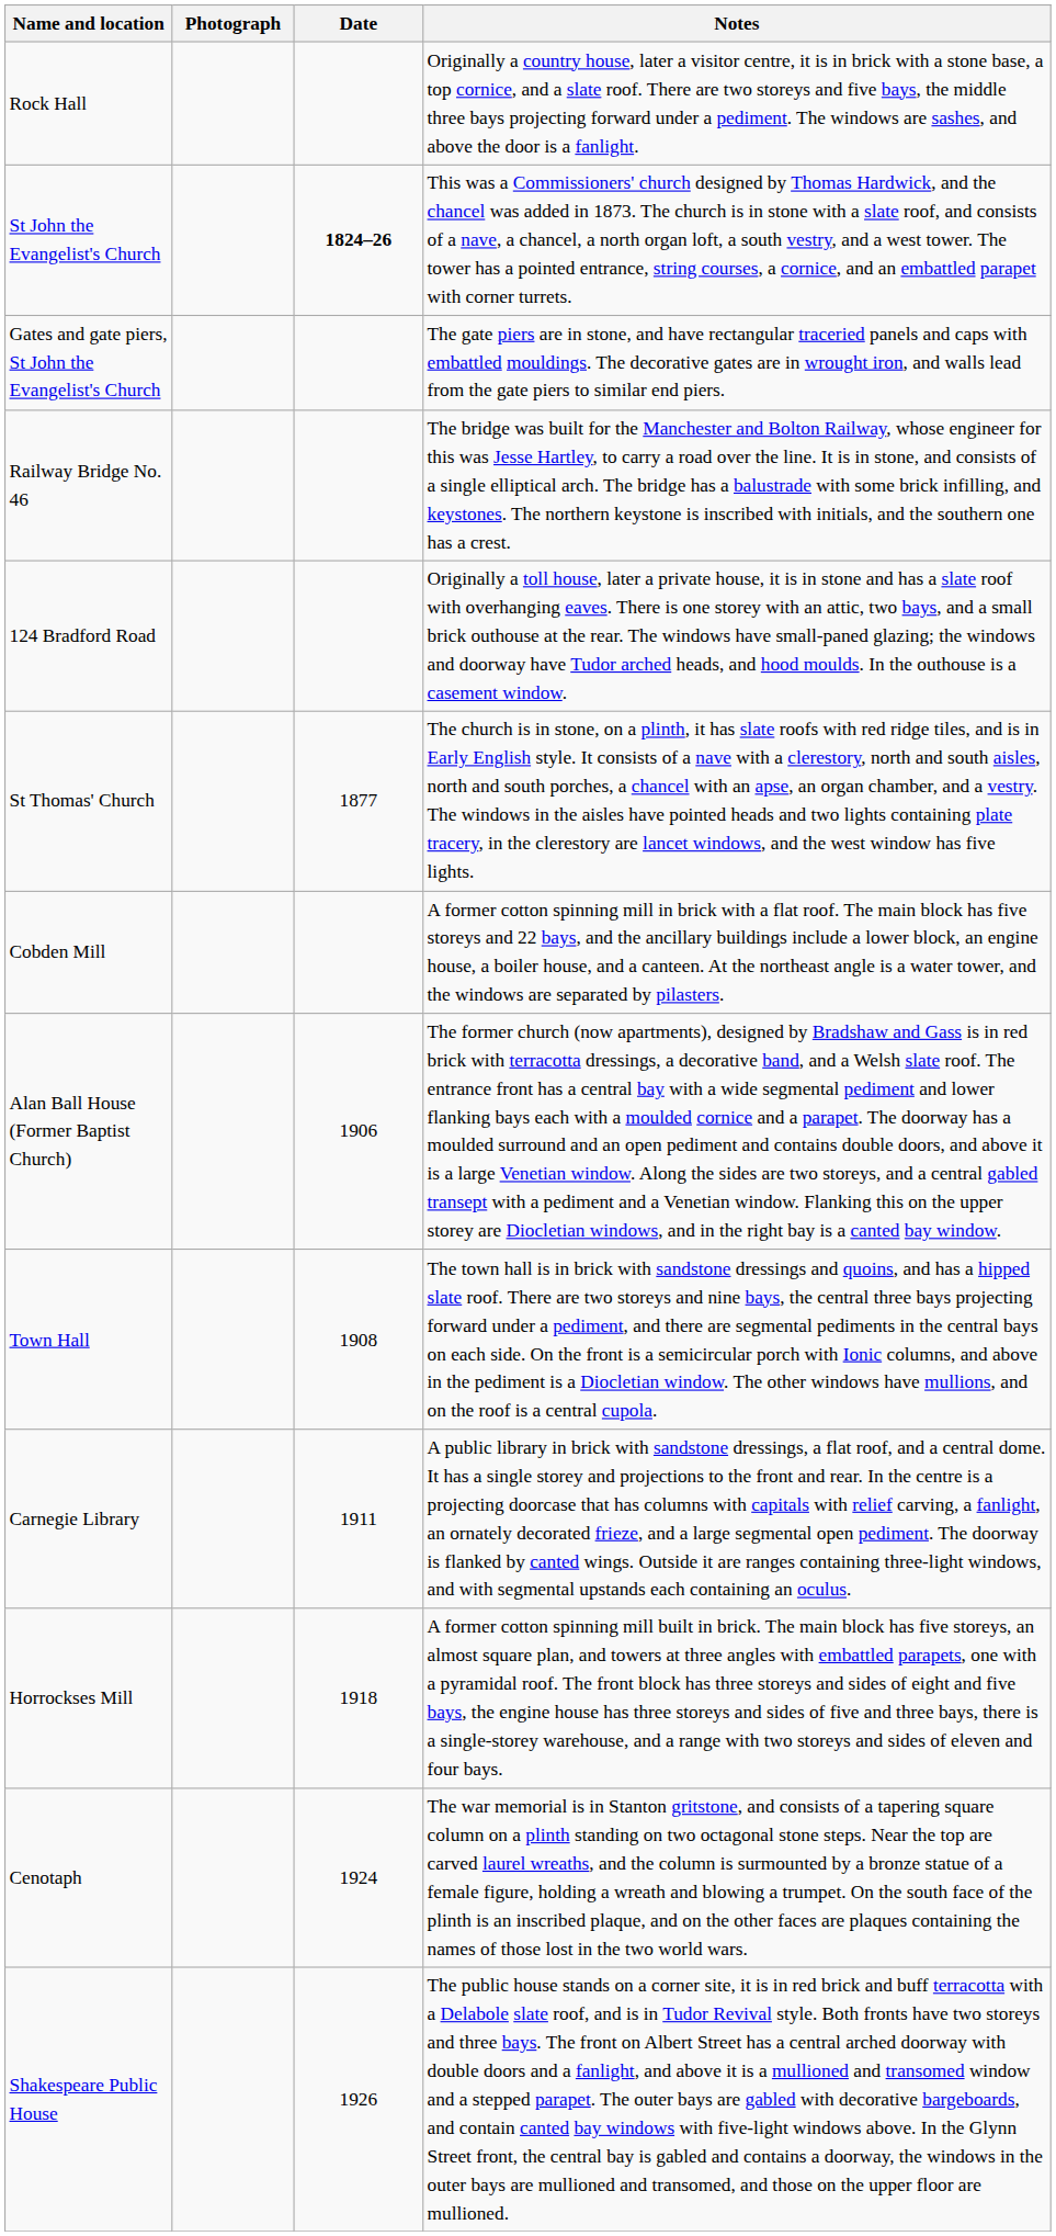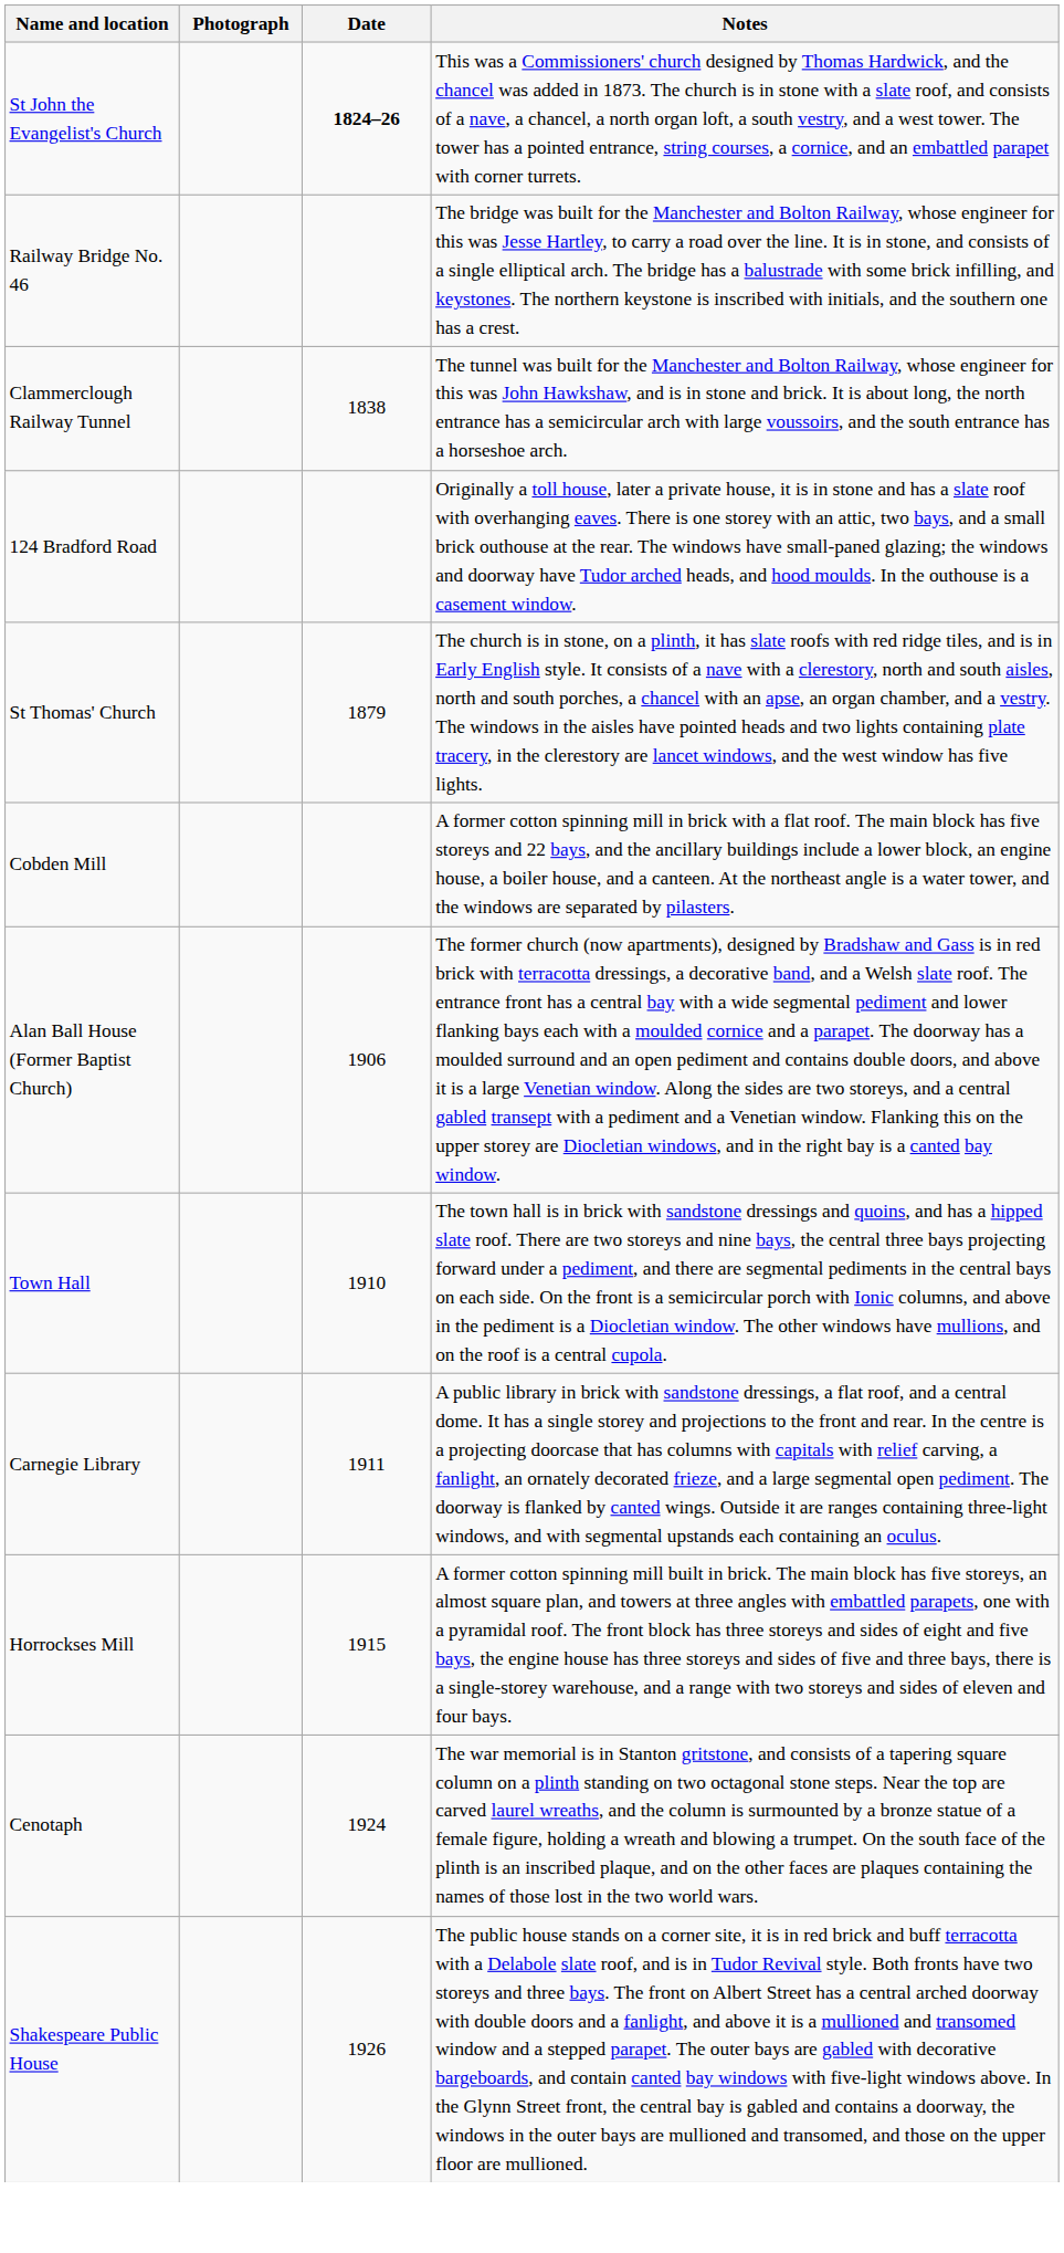- row: Rock Hall | Originally a country house, later a visitor centre, it is in brick with a stone base, a top cornice, and a slate roof. There are two storeys and five bays, the middle three bays projecting forward under a pediment. The windows are sashes, and above the door is a fanlight.
- row: Gates and gate piers, St John the Evangelist's Church | The gate piers are in stone, and have rectangular traceried panels and caps with embattled mouldings. The decorative gates are in wrought iron, and walls lead from the gate piers to similar end piers.
+ row: Clammerclough Railway Tunnel | 1838 | The tunnel was built for the Manchester and Bolton Railway, whose engineer for this was John Hawkshaw, and is in stone and brick. It is about long, the north entrance has a semicircular arch with large voussoirs, and the south entrance has a horseshoe arch.
St Thomas' Church | Date: 1877 -> 1879
Town Hall | Date: 1908 -> 1910
Horrockses Mill | Date: 1918 -> 1915
